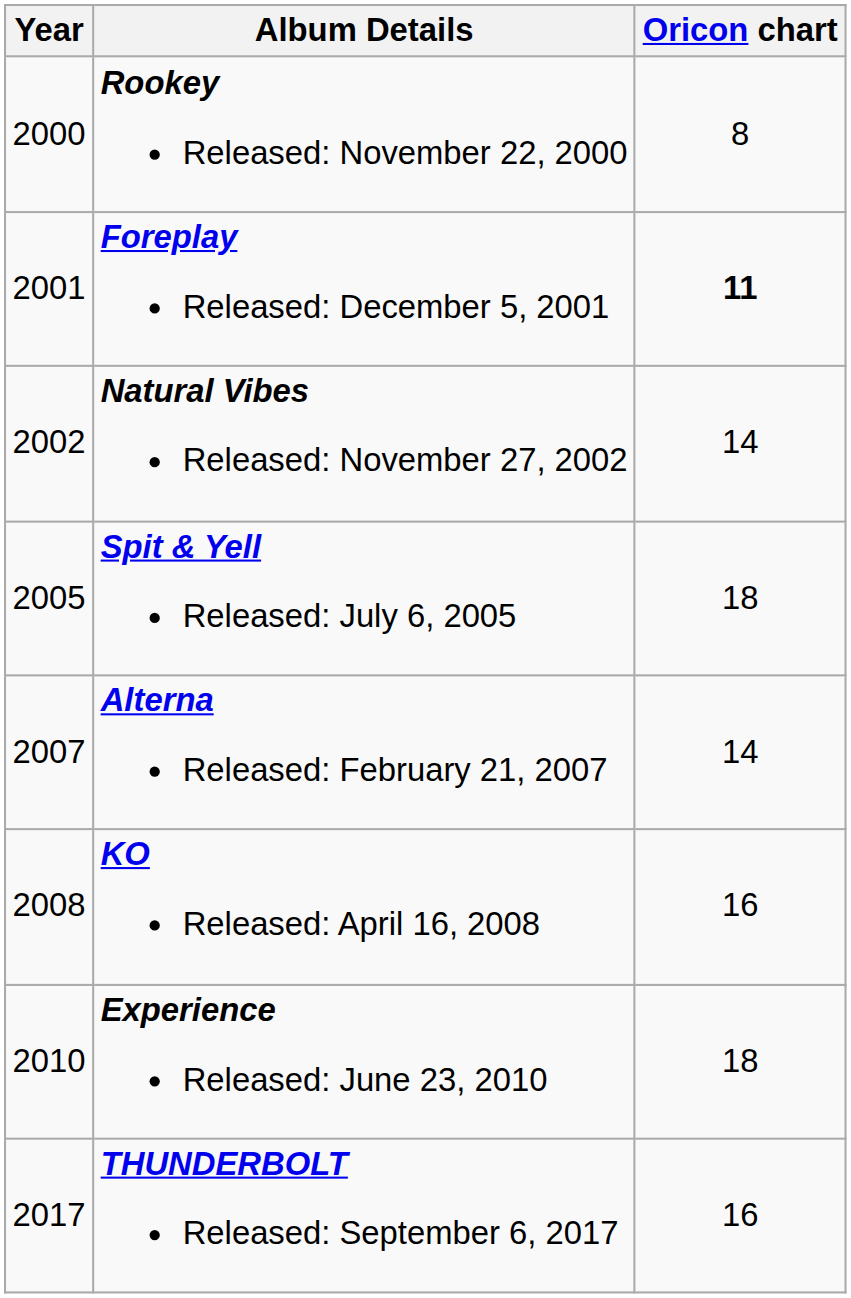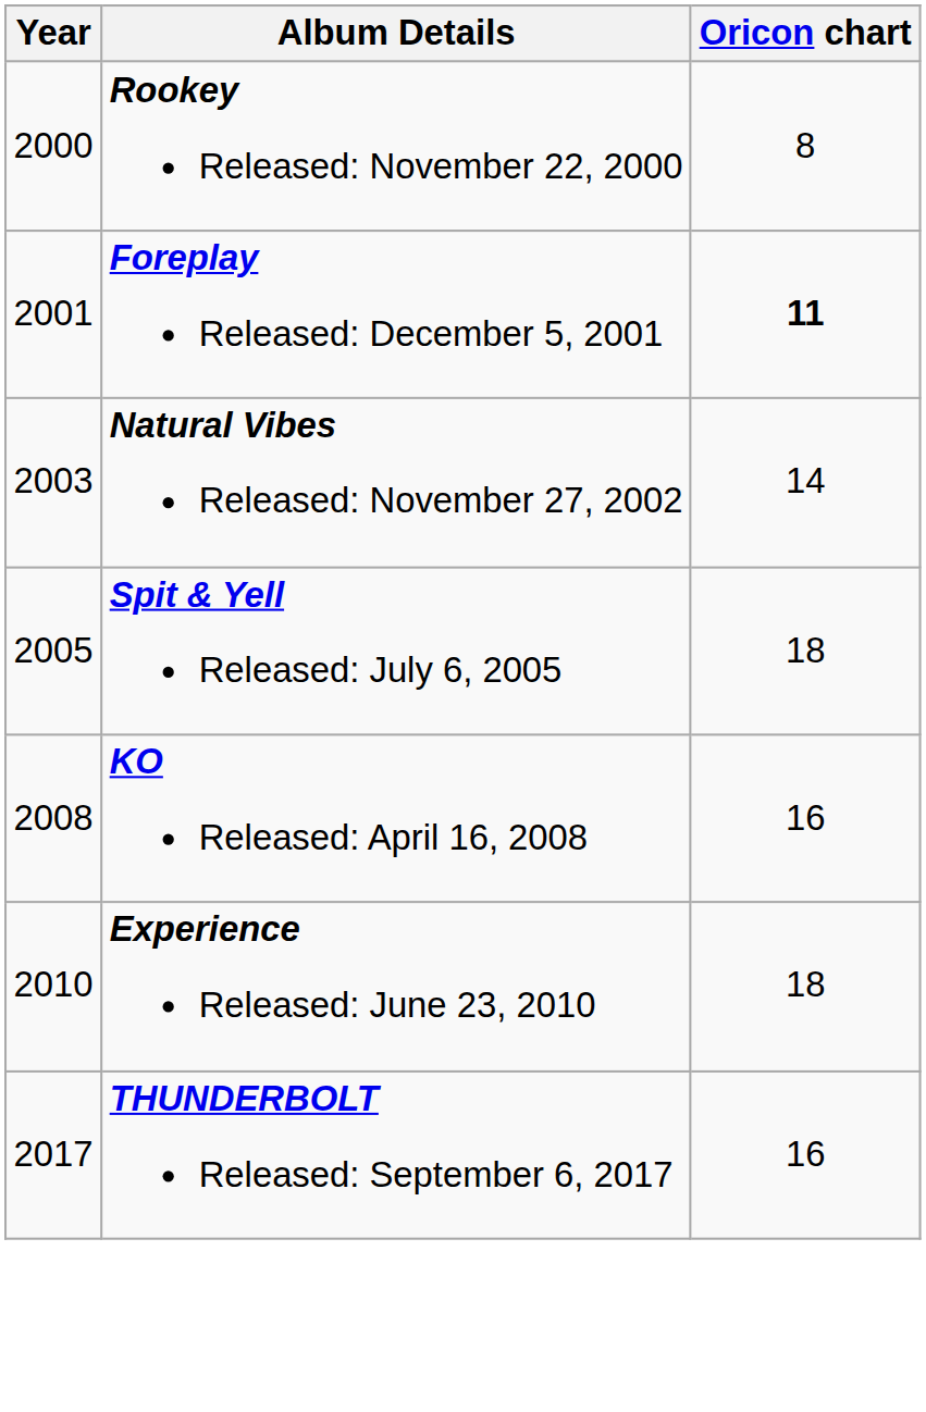Natural Vibes Released: November 27, 2002 | Year: 2002 -> 2003
- row: 2007 | Alterna Released: February 21, 2007 | 14
